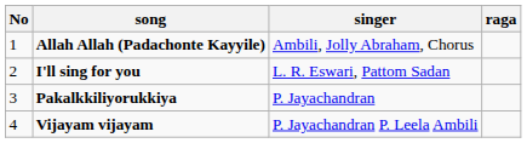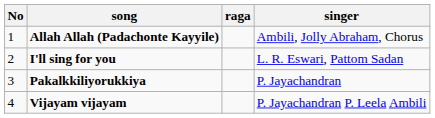columns swapped: singer <-> raga
